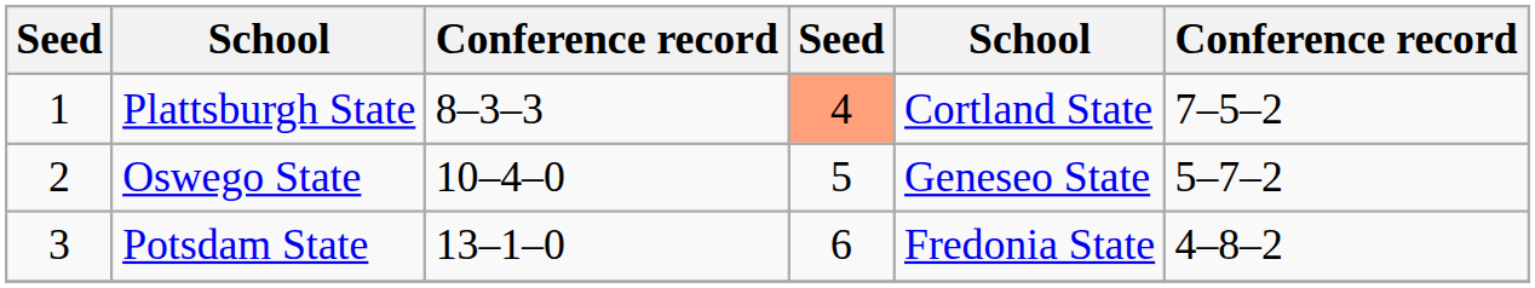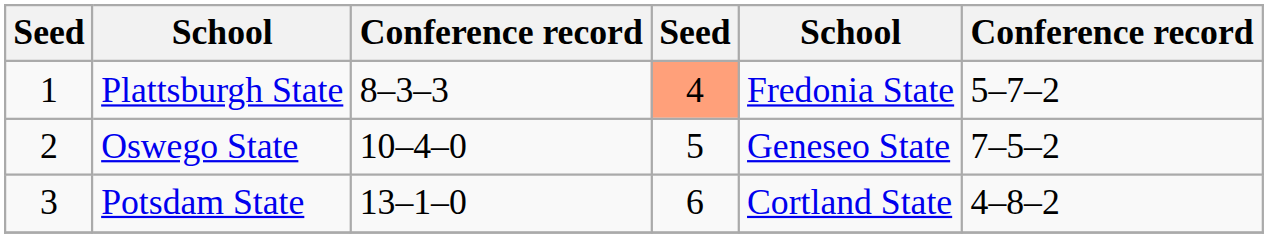Plattsburgh State | column 5: Cortland State -> Fredonia State
Plattsburgh State | column 6: 7–5–2 -> 5–7–2
Oswego State | column 6: 5–7–2 -> 7–5–2
Potsdam State | column 5: Fredonia State -> Cortland State
